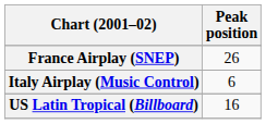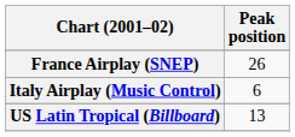US Latin Tropical (Billboard) | Peak position: 16 -> 13
